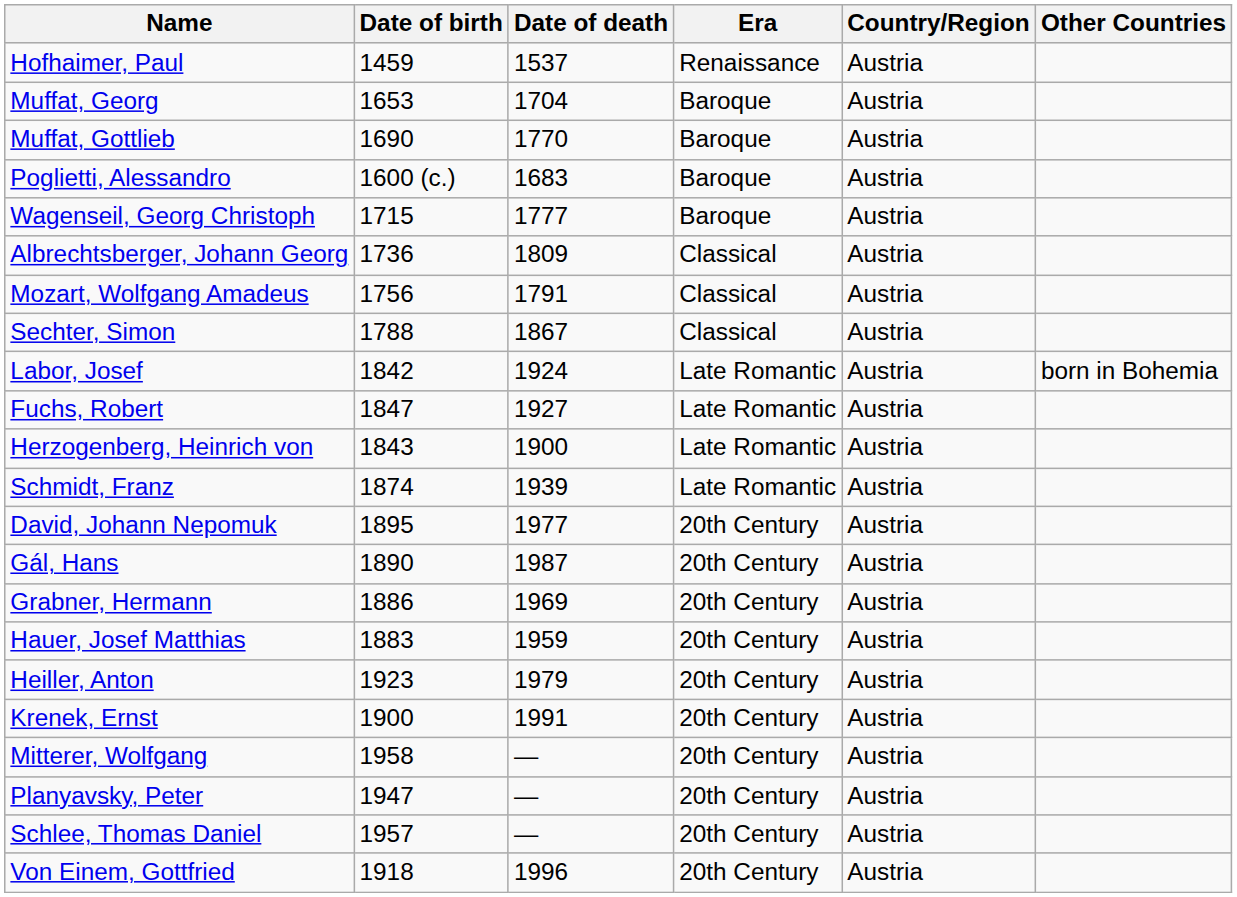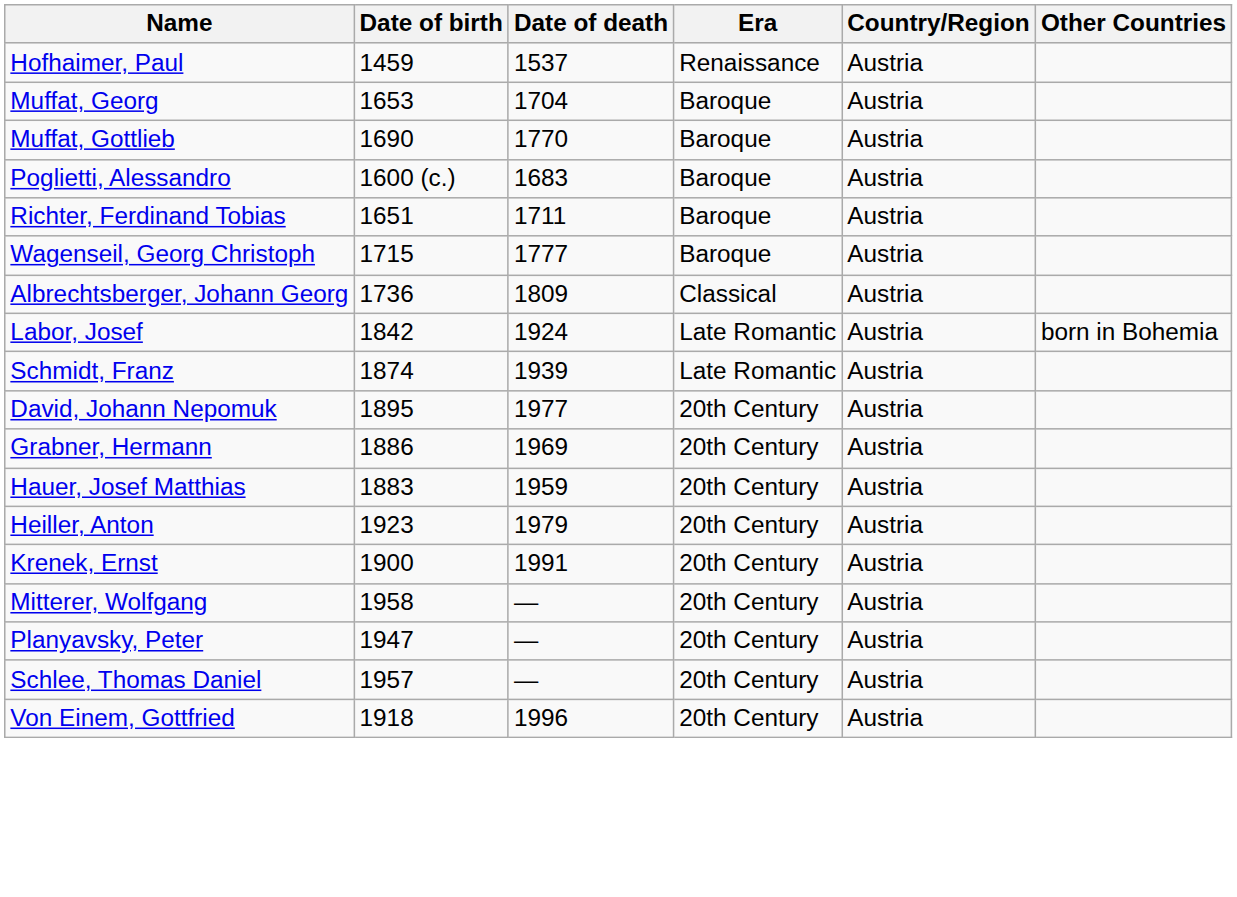+ row: Richter, Ferdinand Tobias | 1651 | 1711 | Baroque | Austria
- row: Mozart, Wolfgang Amadeus | 1756 | 1791 | Classical | Austria
- row: Sechter, Simon | 1788 | 1867 | Classical | Austria
- row: Fuchs, Robert | 1847 | 1927 | Late Romantic | Austria
- row: Herzogenberg, Heinrich von | 1843 | 1900 | Late Romantic | Austria
- row: Gál, Hans | 1890 | 1987 | 20th Century | Austria
